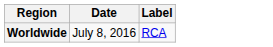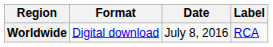+ column: Format | Digital download
